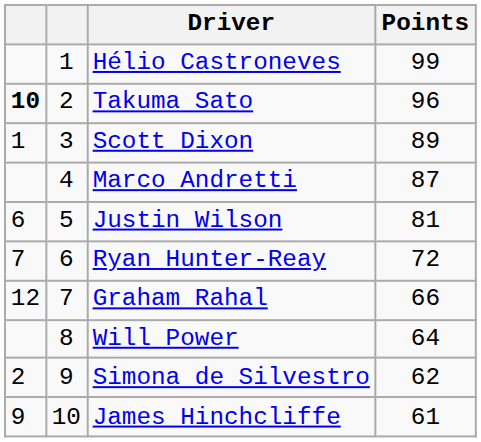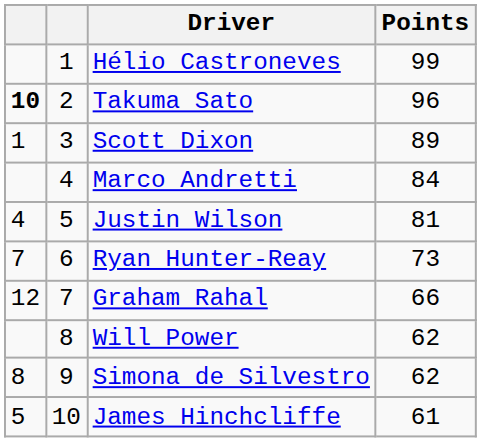Marco Andretti | Points: 87 -> 84
Justin Wilson | column 1: 6 -> 4
Ryan Hunter-Reay | Points: 72 -> 73
Will Power | Points: 64 -> 62
Simona de Silvestro | column 1: 2 -> 8
James Hinchcliffe | column 1: 9 -> 5
